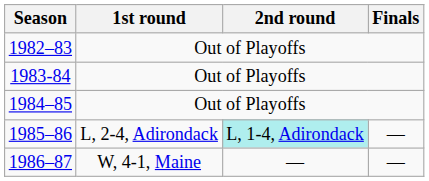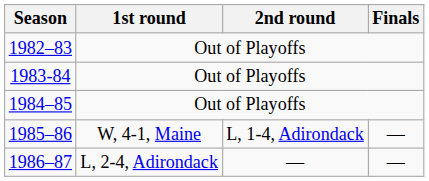1985–86 | 1st round: L, 2-4, Adirondack -> W, 4-1, Maine
1985–86 | 2nd round: paleturquoise background -> no background
1986–87 | 1st round: W, 4-1, Maine -> L, 2-4, Adirondack
